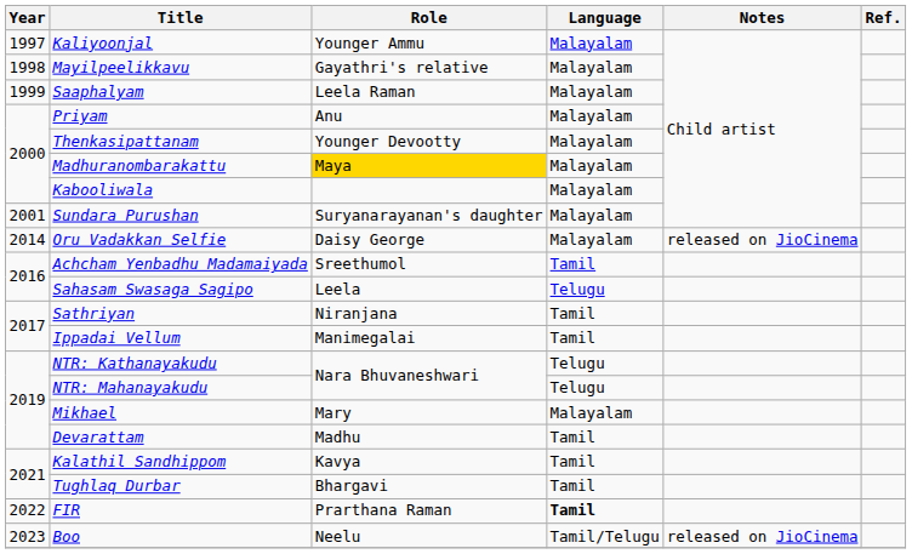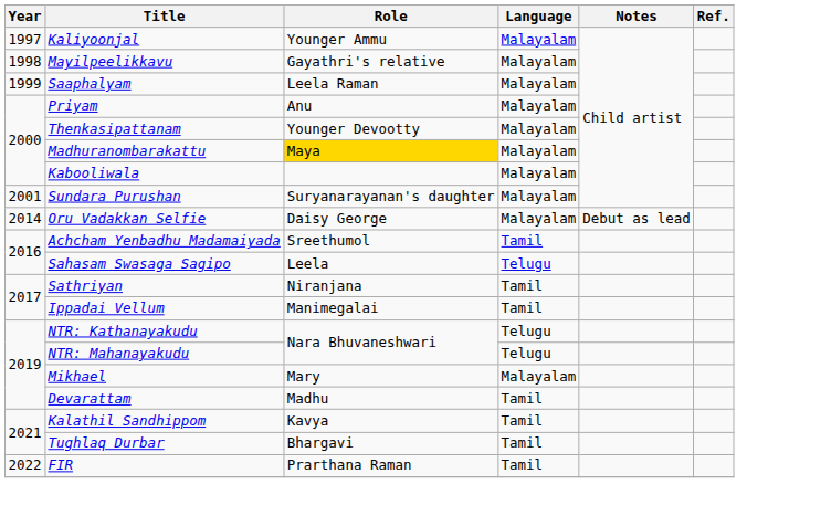Oru Vadakkan Selfie | Notes: released on JioCinema -> Debut as lead
FIR | Language: bold -> normal
- row: 2023 | Boo | Neelu | Tamil/Telugu | released on JioCinema
